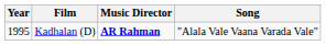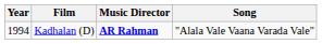Kadhalan (D) | Year: 1995 -> 1994
